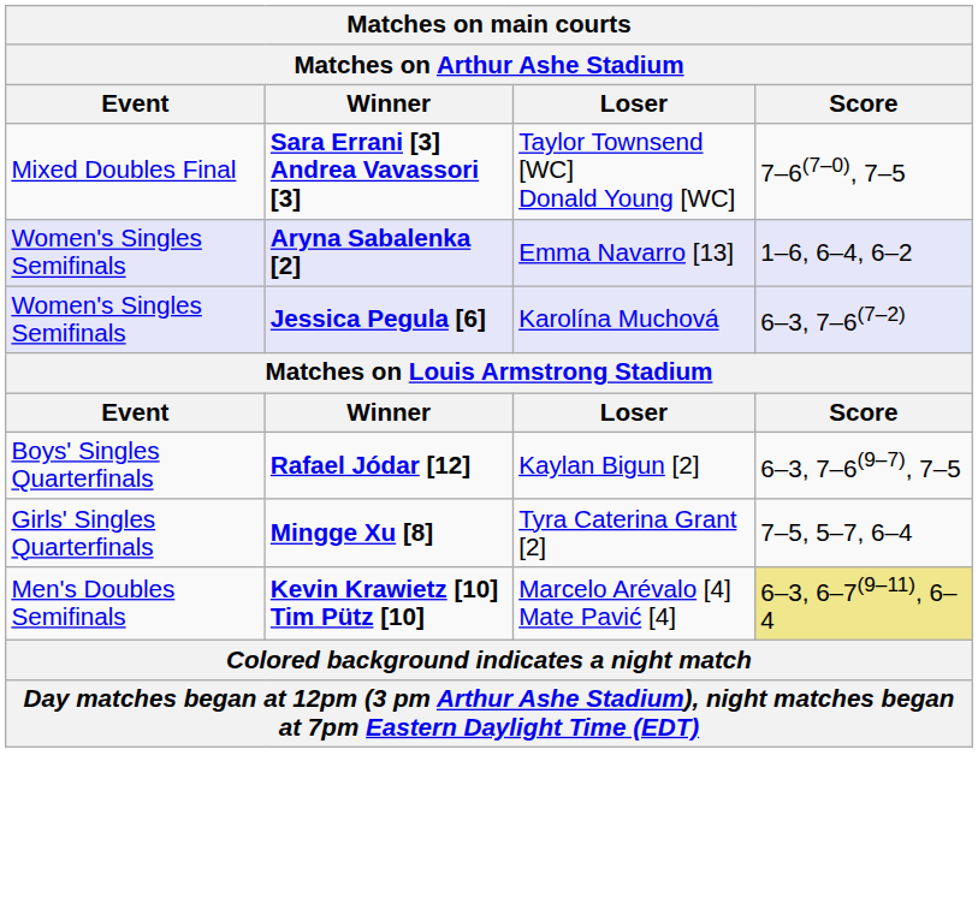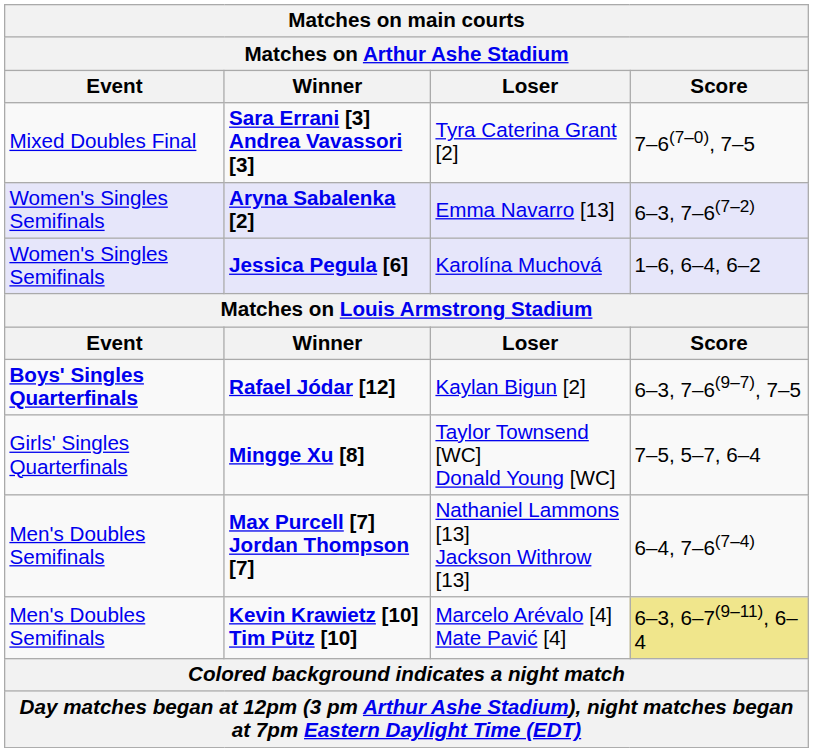Sara Errani [3] Andrea Vavassori [3] | Loser: Taylor Townsend [WC] Donald Young [WC] -> Tyra Caterina Grant [2]
Aryna Sabalenka [2] | Score: 1–6, 6–4, 6–2 -> 6–3, 7–6(7–2)
Jessica Pegula [6] | Score: 6–3, 7–6(7–2) -> 1–6, 6–4, 6–2
Rafael Jódar [12] | Event: normal -> bold
Mingge Xu [8] | Loser: Tyra Caterina Grant [2] -> Taylor Townsend [WC] Donald Young [WC]
+ row: Men's Doubles Semifinals | Max Purcell [7] Jordan Thompson [7] | Nathaniel Lammons [13] Jackson Withrow [13] | 6–4, 7–6(7–4)
